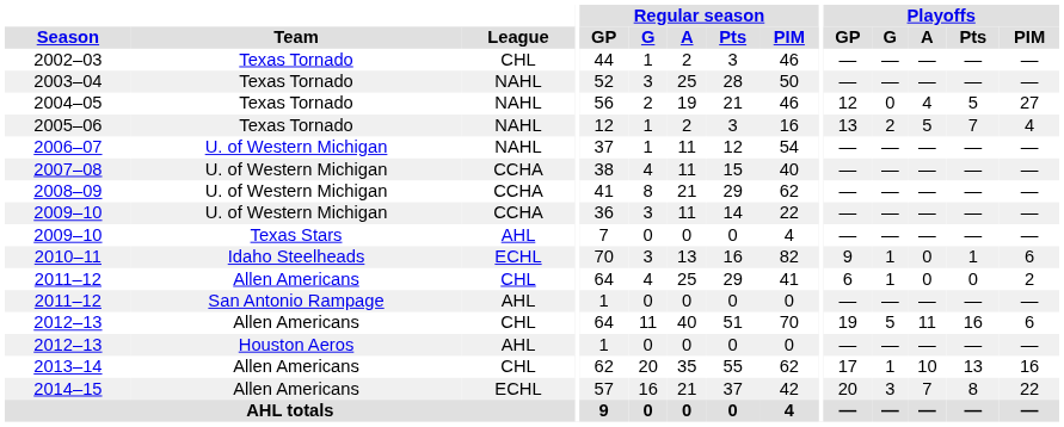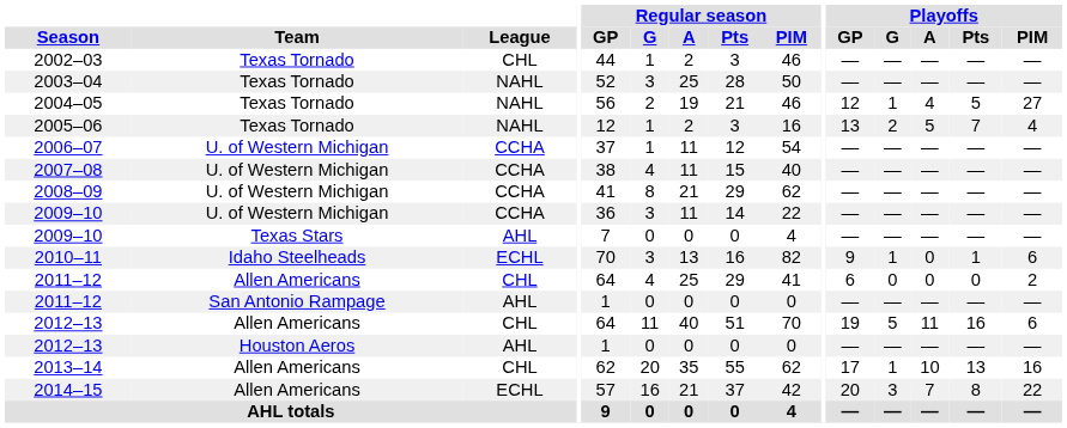2004–05 | Playoffs / G: 0 -> 1
2006–07 | League: NAHL -> CCHA
2011–12 / Allen Americans | Playoffs / G: 1 -> 0
